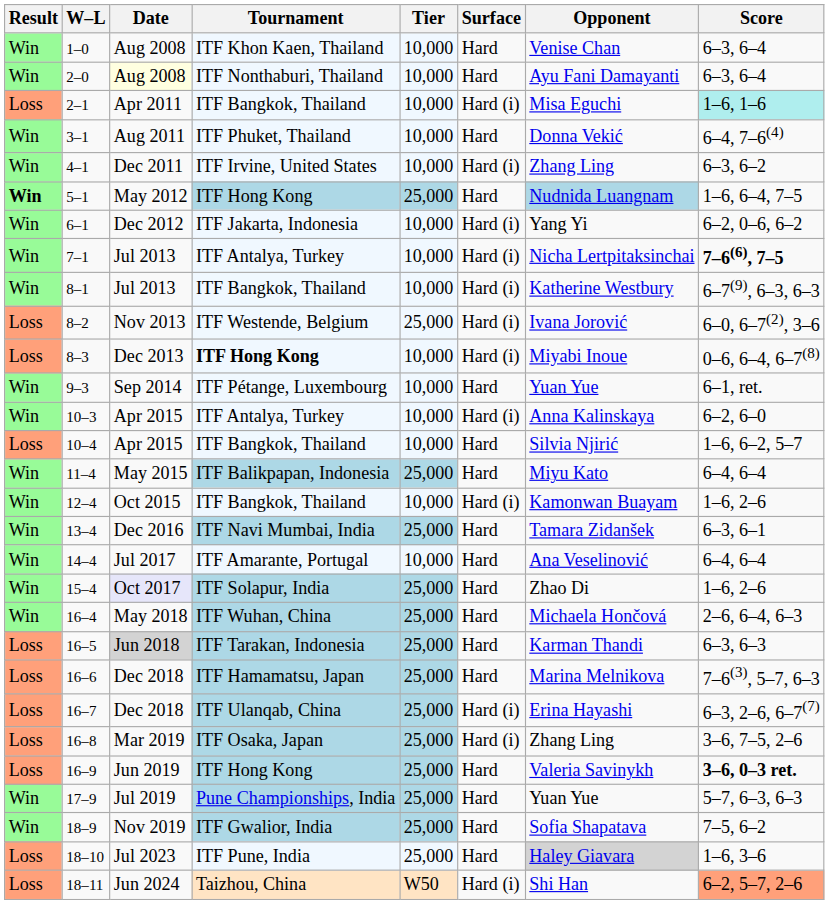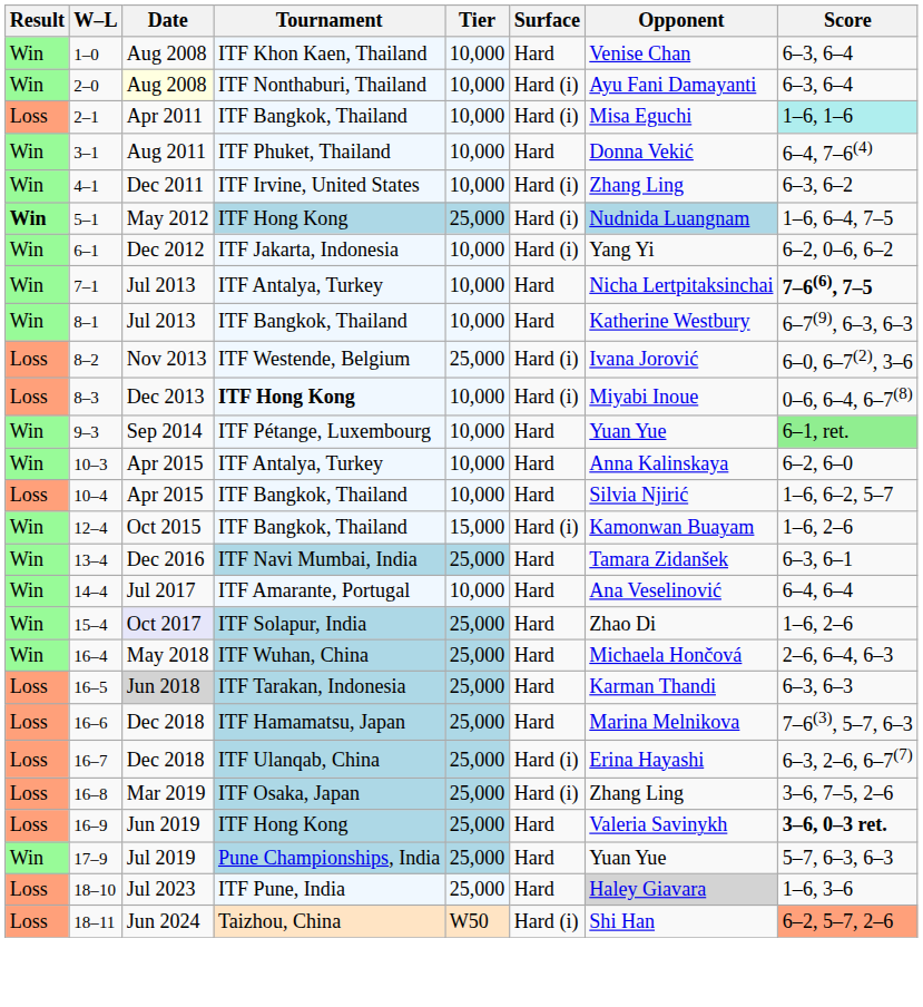2–0 | Surface: Hard -> Hard (i)
5–1 | Surface: Hard -> Hard (i)
7–1 | Surface: Hard (i) -> Hard
8–1 | Surface: Hard (i) -> Hard
9–3 | Score: no background -> lightgreen background
10–3 | Surface: Hard (i) -> Hard
- row: Win | 11–4 | May 2015 | ITF Balikpapan, Indonesia | 25,000 | Hard | Miyu Kato | 6–4, 6–4
12–4 | Tier: 10,000 -> 15,000
- row: Win | 18–9 | Nov 2019 | ITF Gwalior, India | 25,000 | Hard | Sofia Shapatava | 7–5, 6–2
